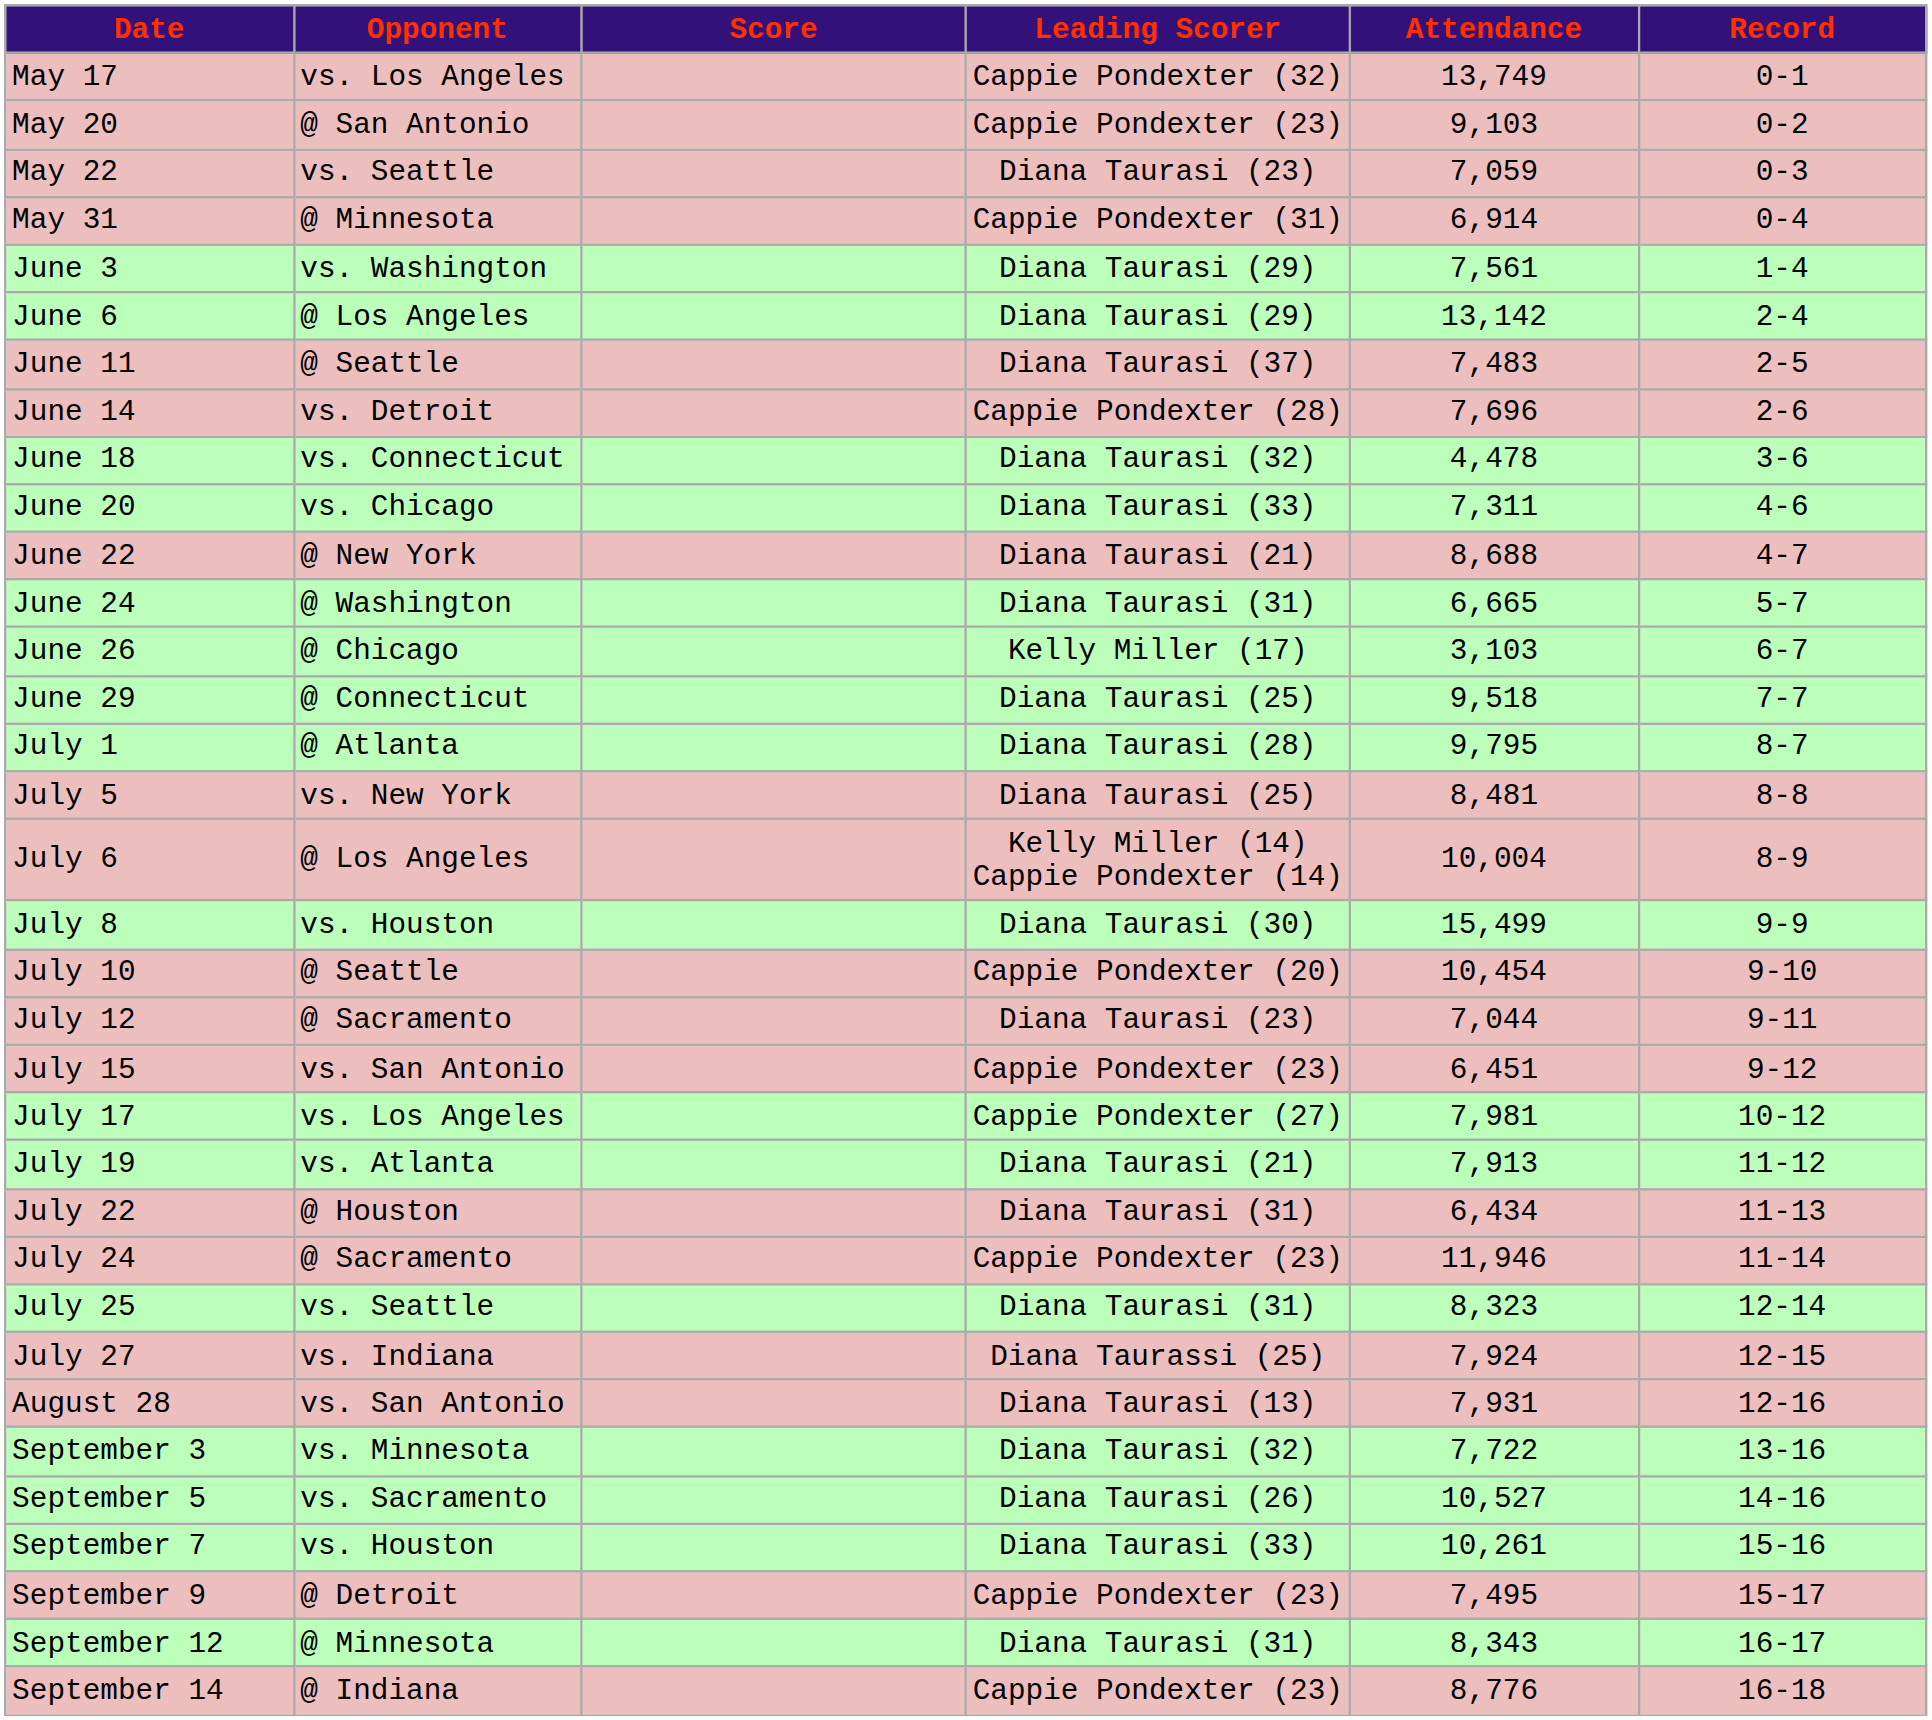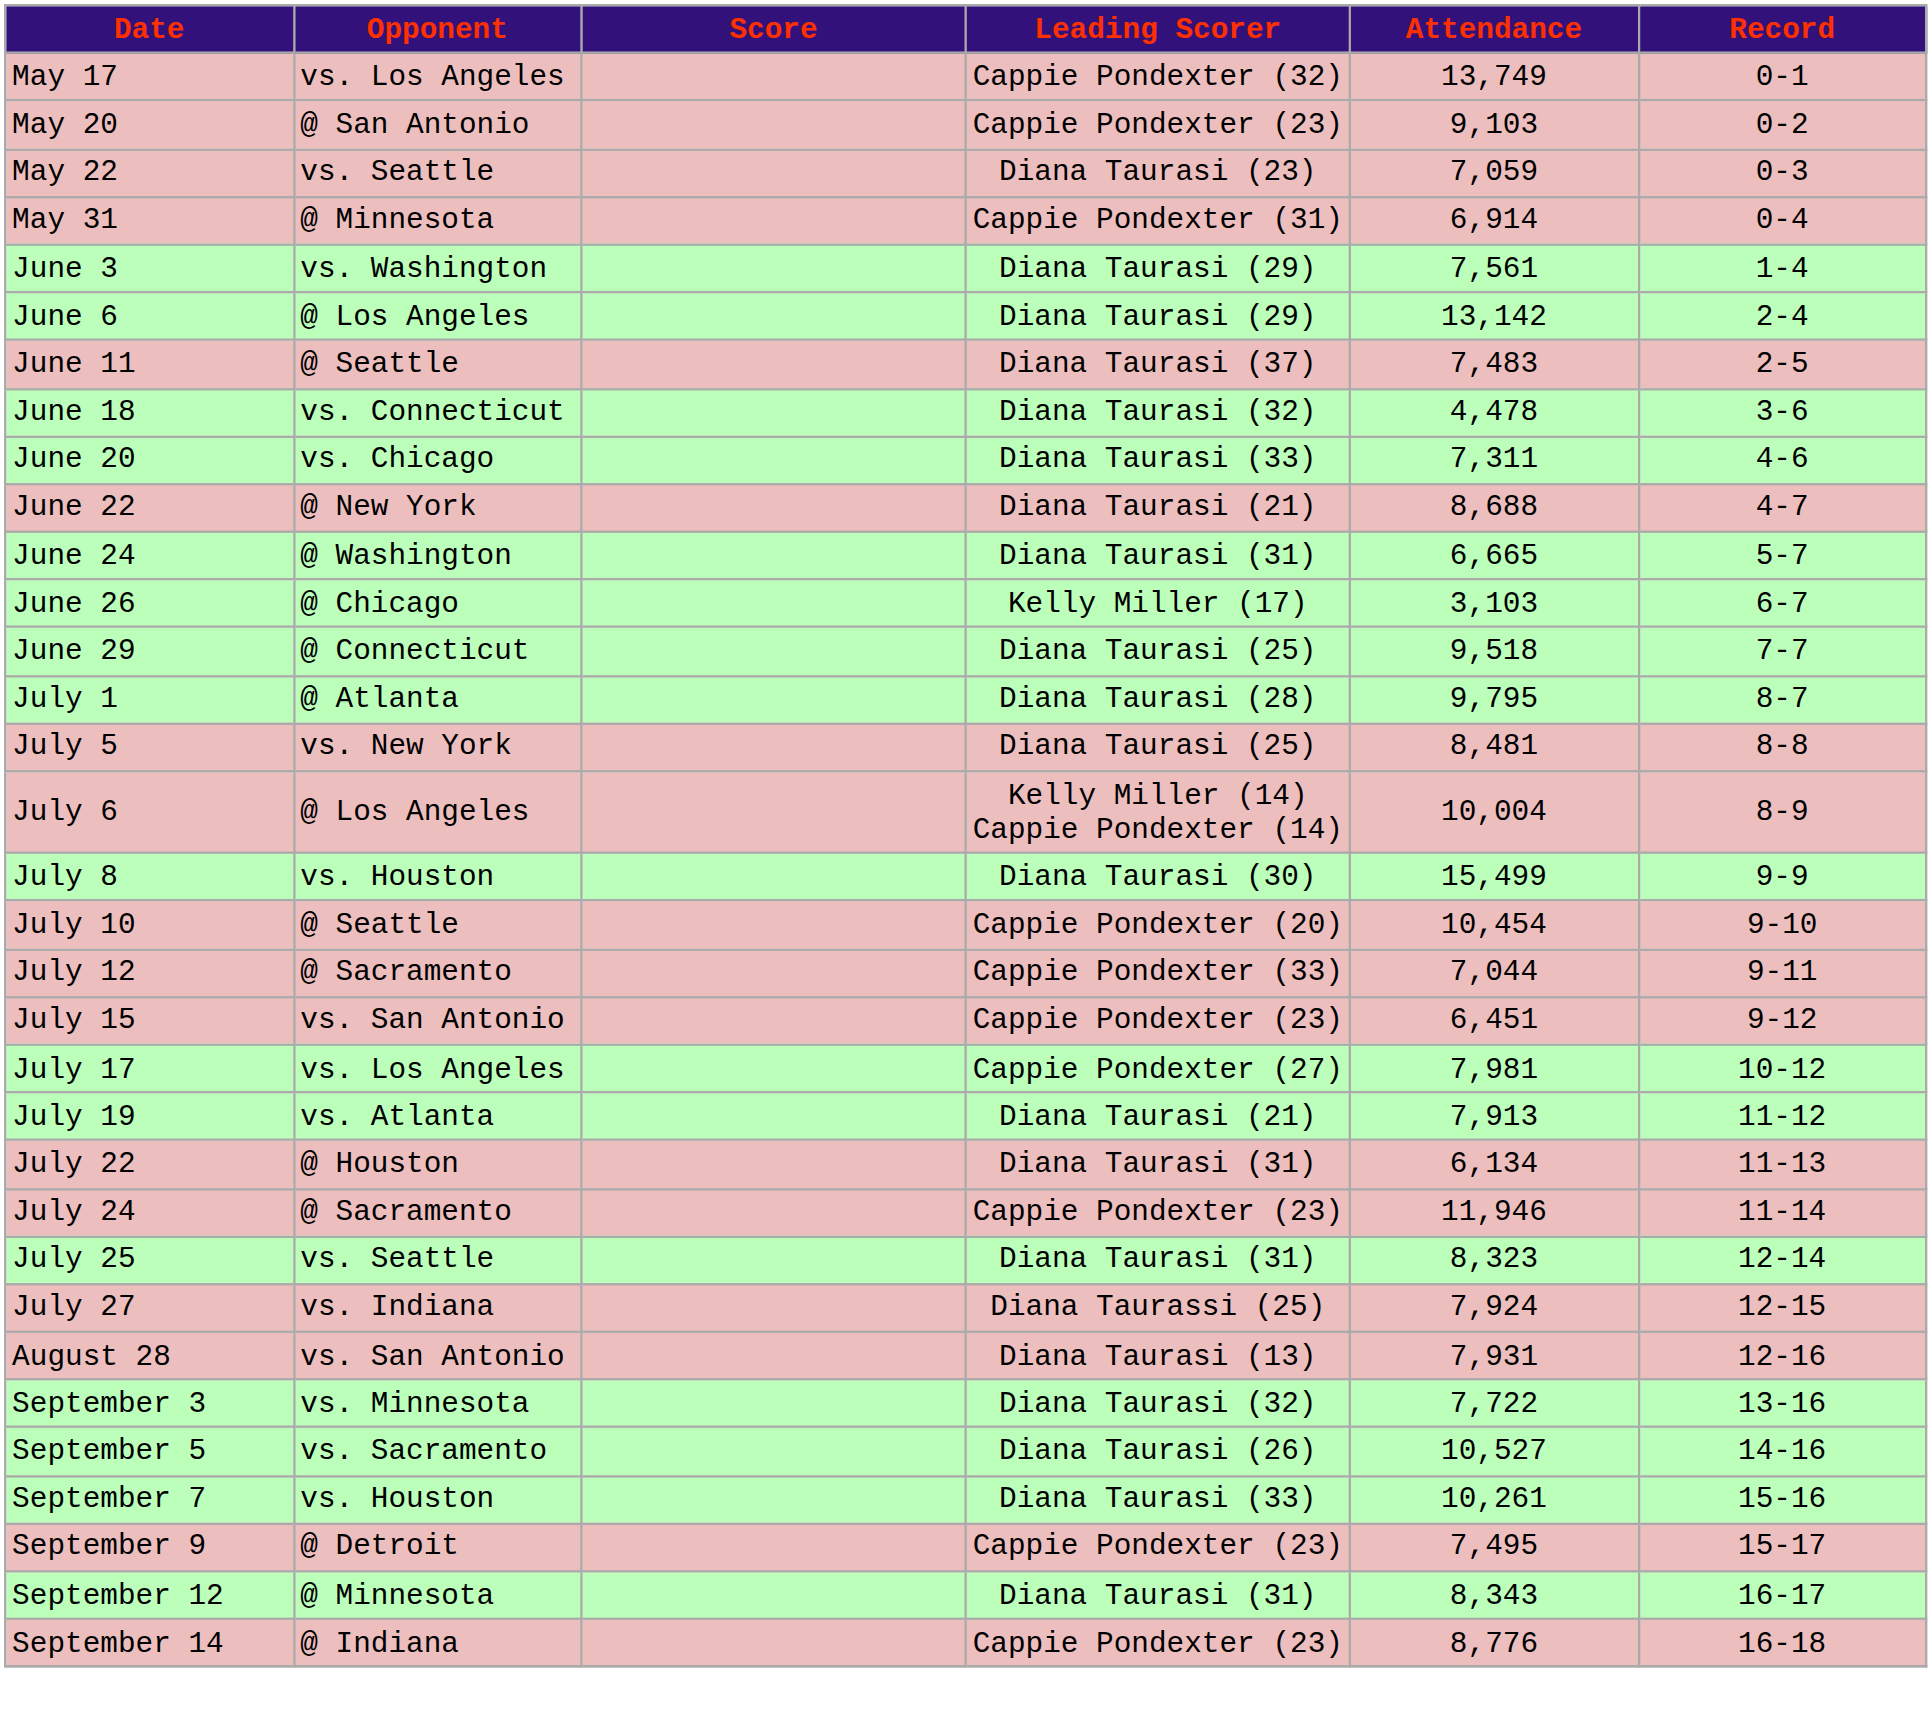- row: June 14 | vs. Detroit | Cappie Pondexter (28) | 7,696 | 2-6
July 12 | Leading Scorer: Diana Taurasi (23) -> Cappie Pondexter (33)
July 22 | Attendance: 6,434 -> 6,134
